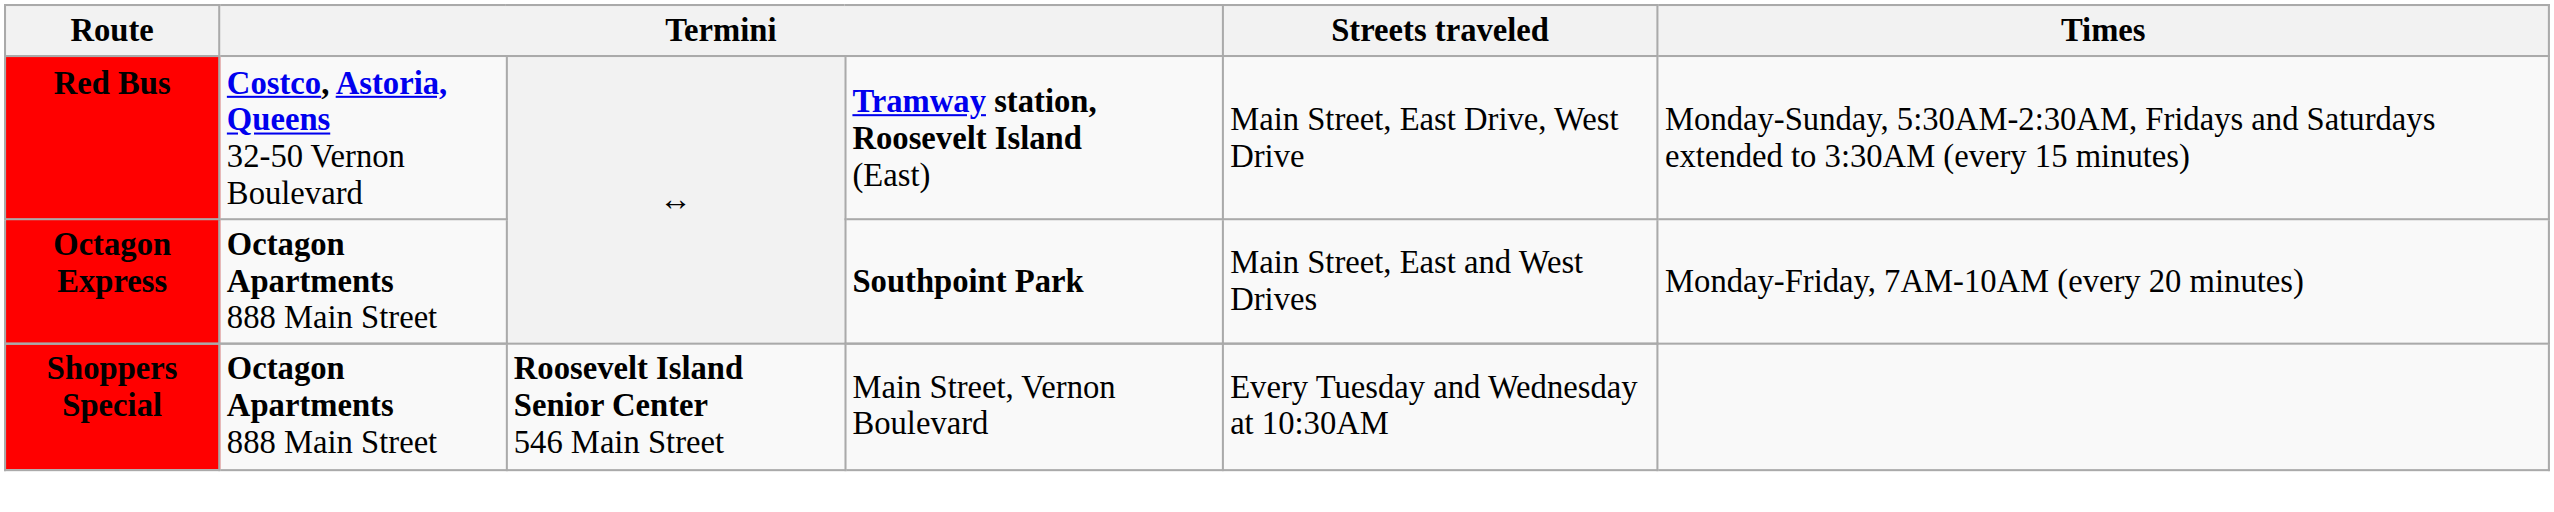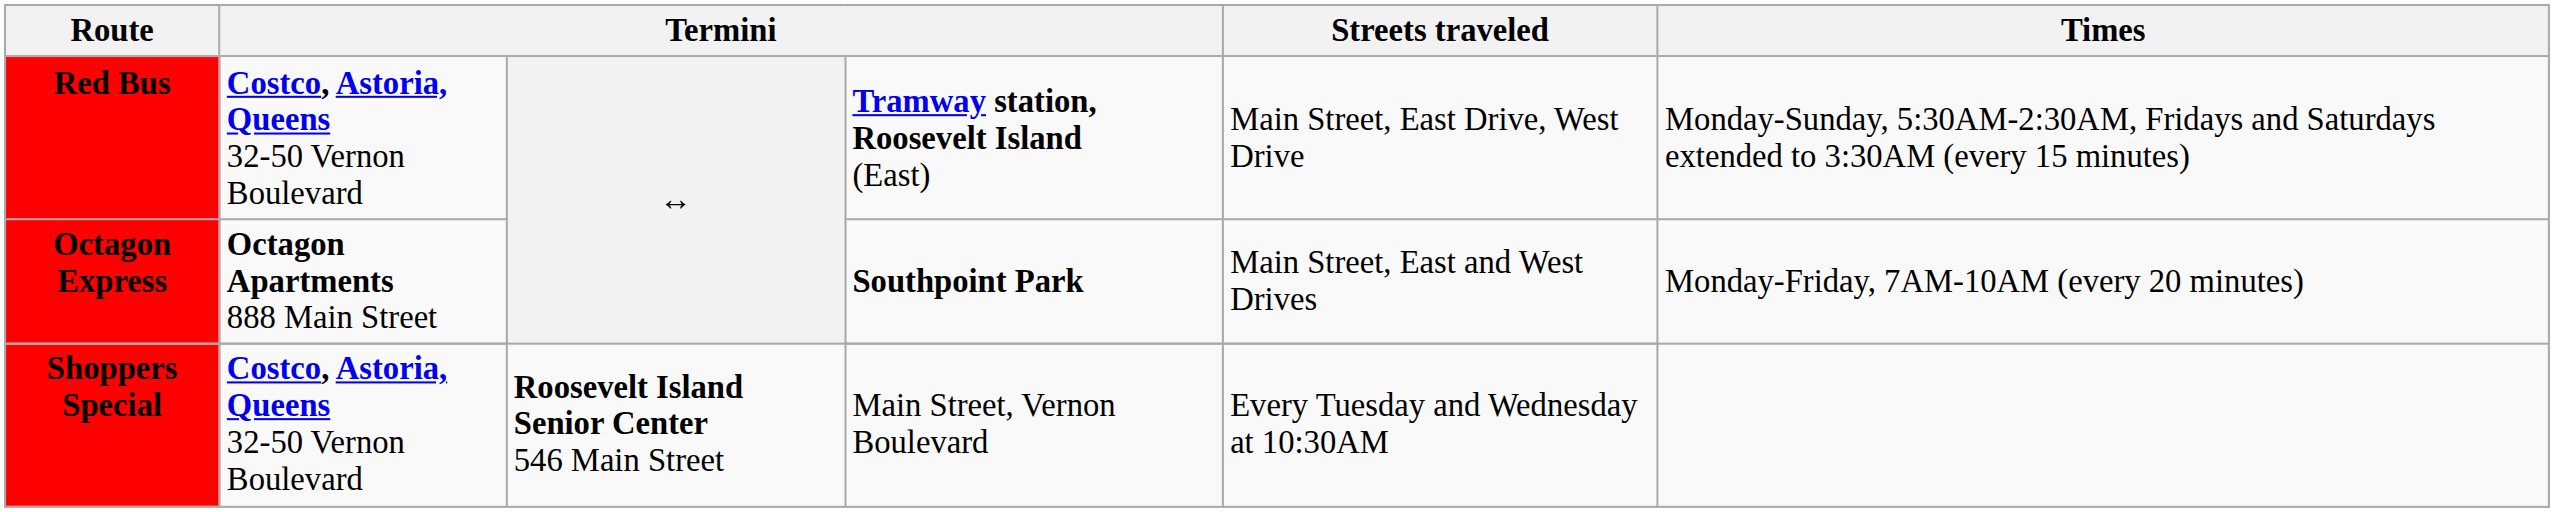Shoppers Special | column 2: Octagon Apartments 888 Main Street -> Costco, Astoria, Queens 32-50 Vernon Boulevard
